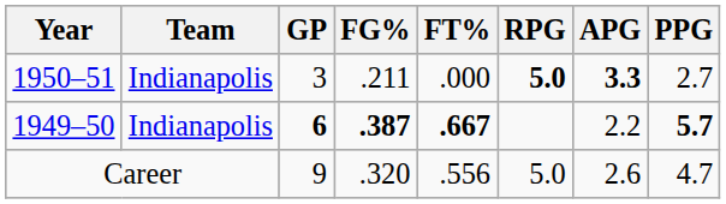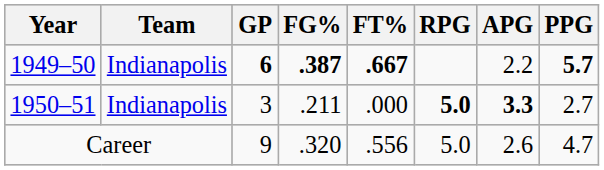rows swapped: 1949–50 <-> 1950–51
